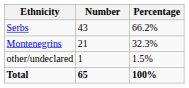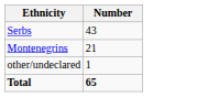- column: Percentage | 66.2% | 32.3% | 1.5% | 100%
